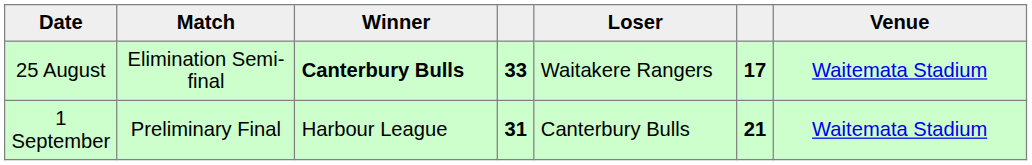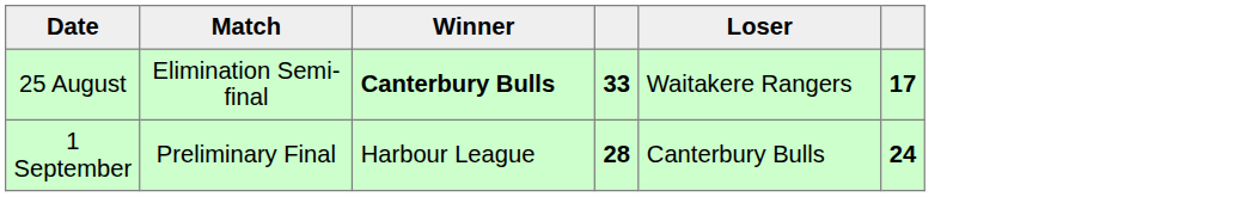- column: Venue | Waitemata Stadium | Waitemata Stadium
1 September | column 4: 31 -> 28
1 September | column 6: 21 -> 24
